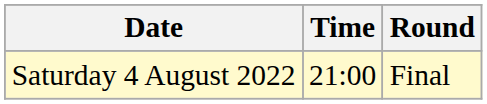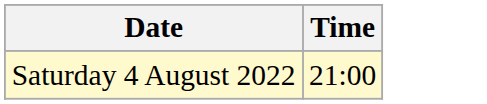- column: Round | Final
